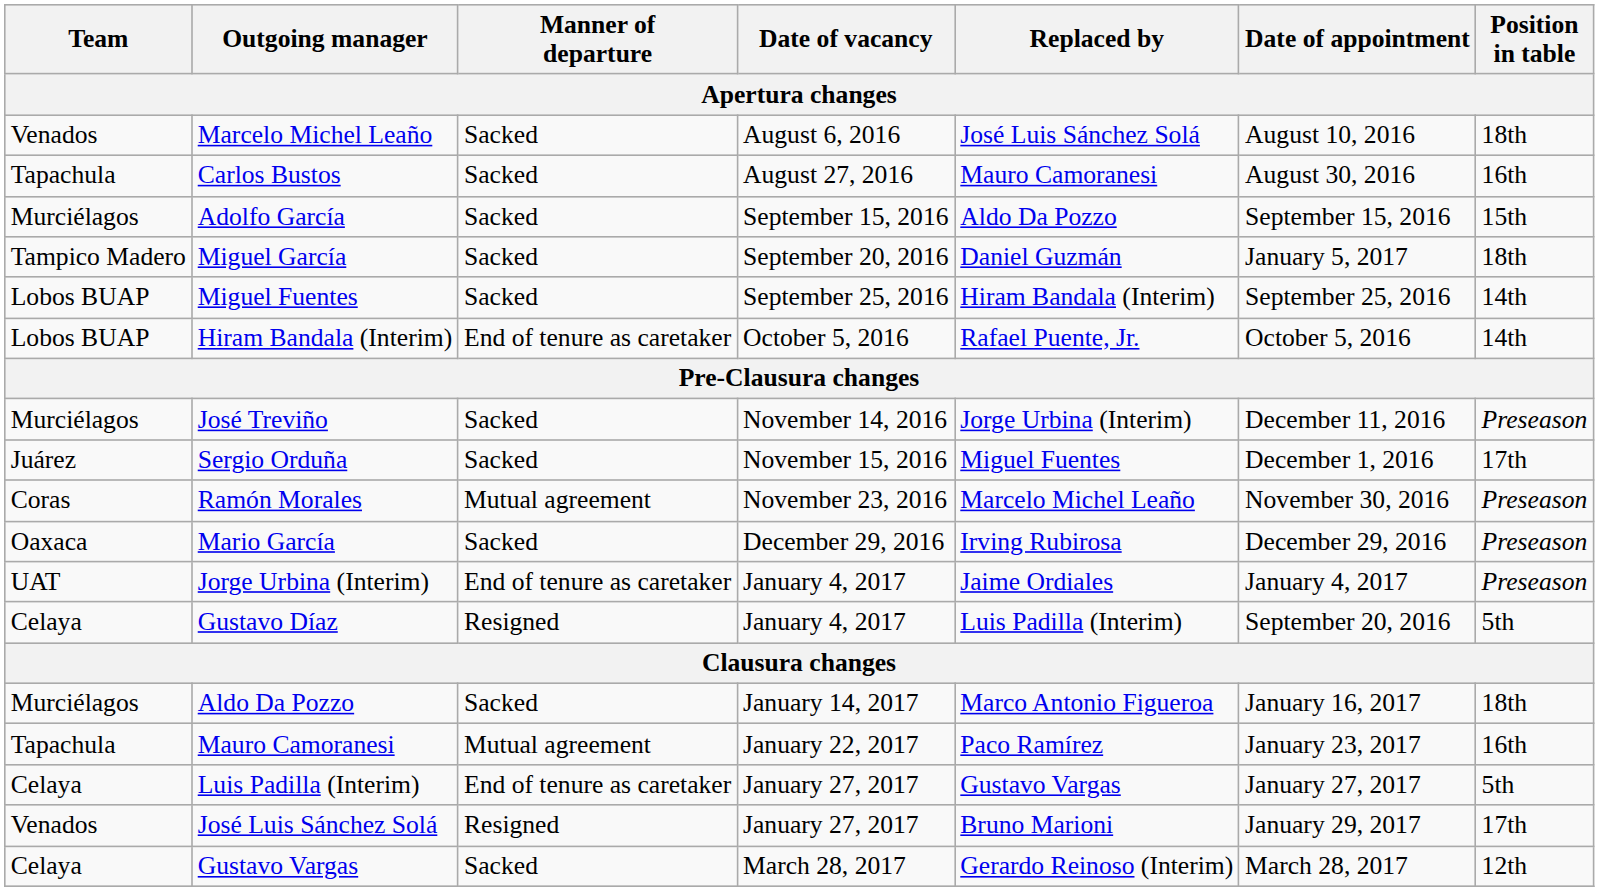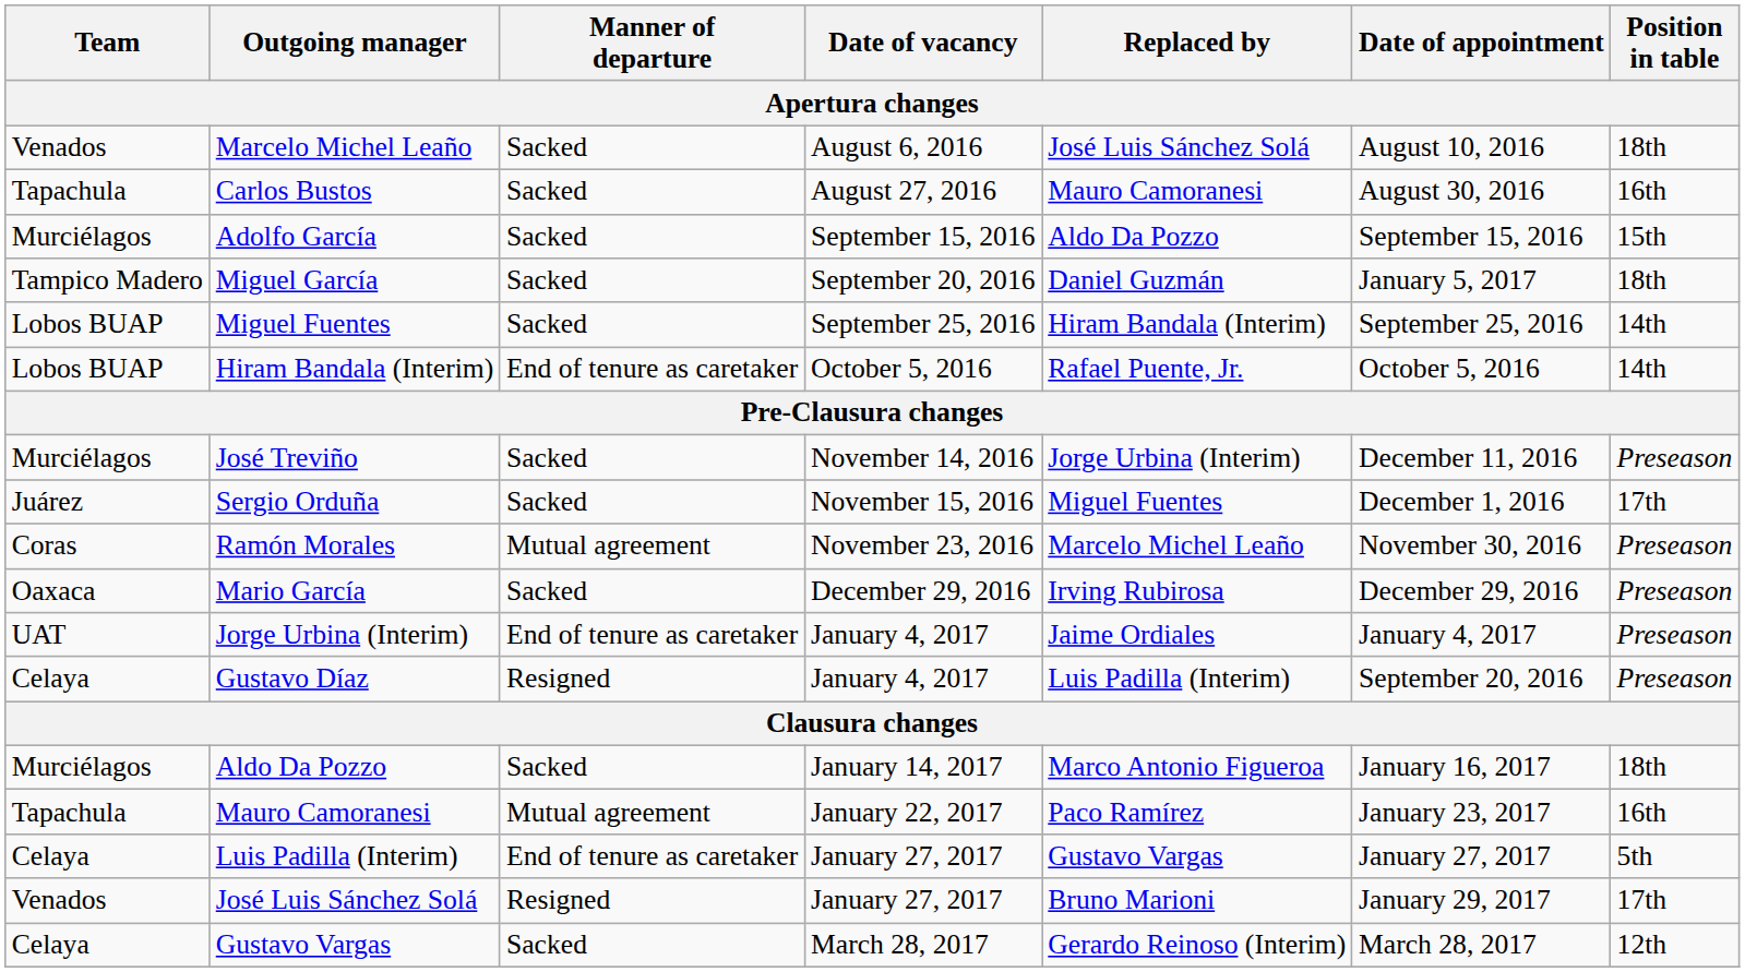Gustavo Díaz | Position in table: 5th -> Preseason
